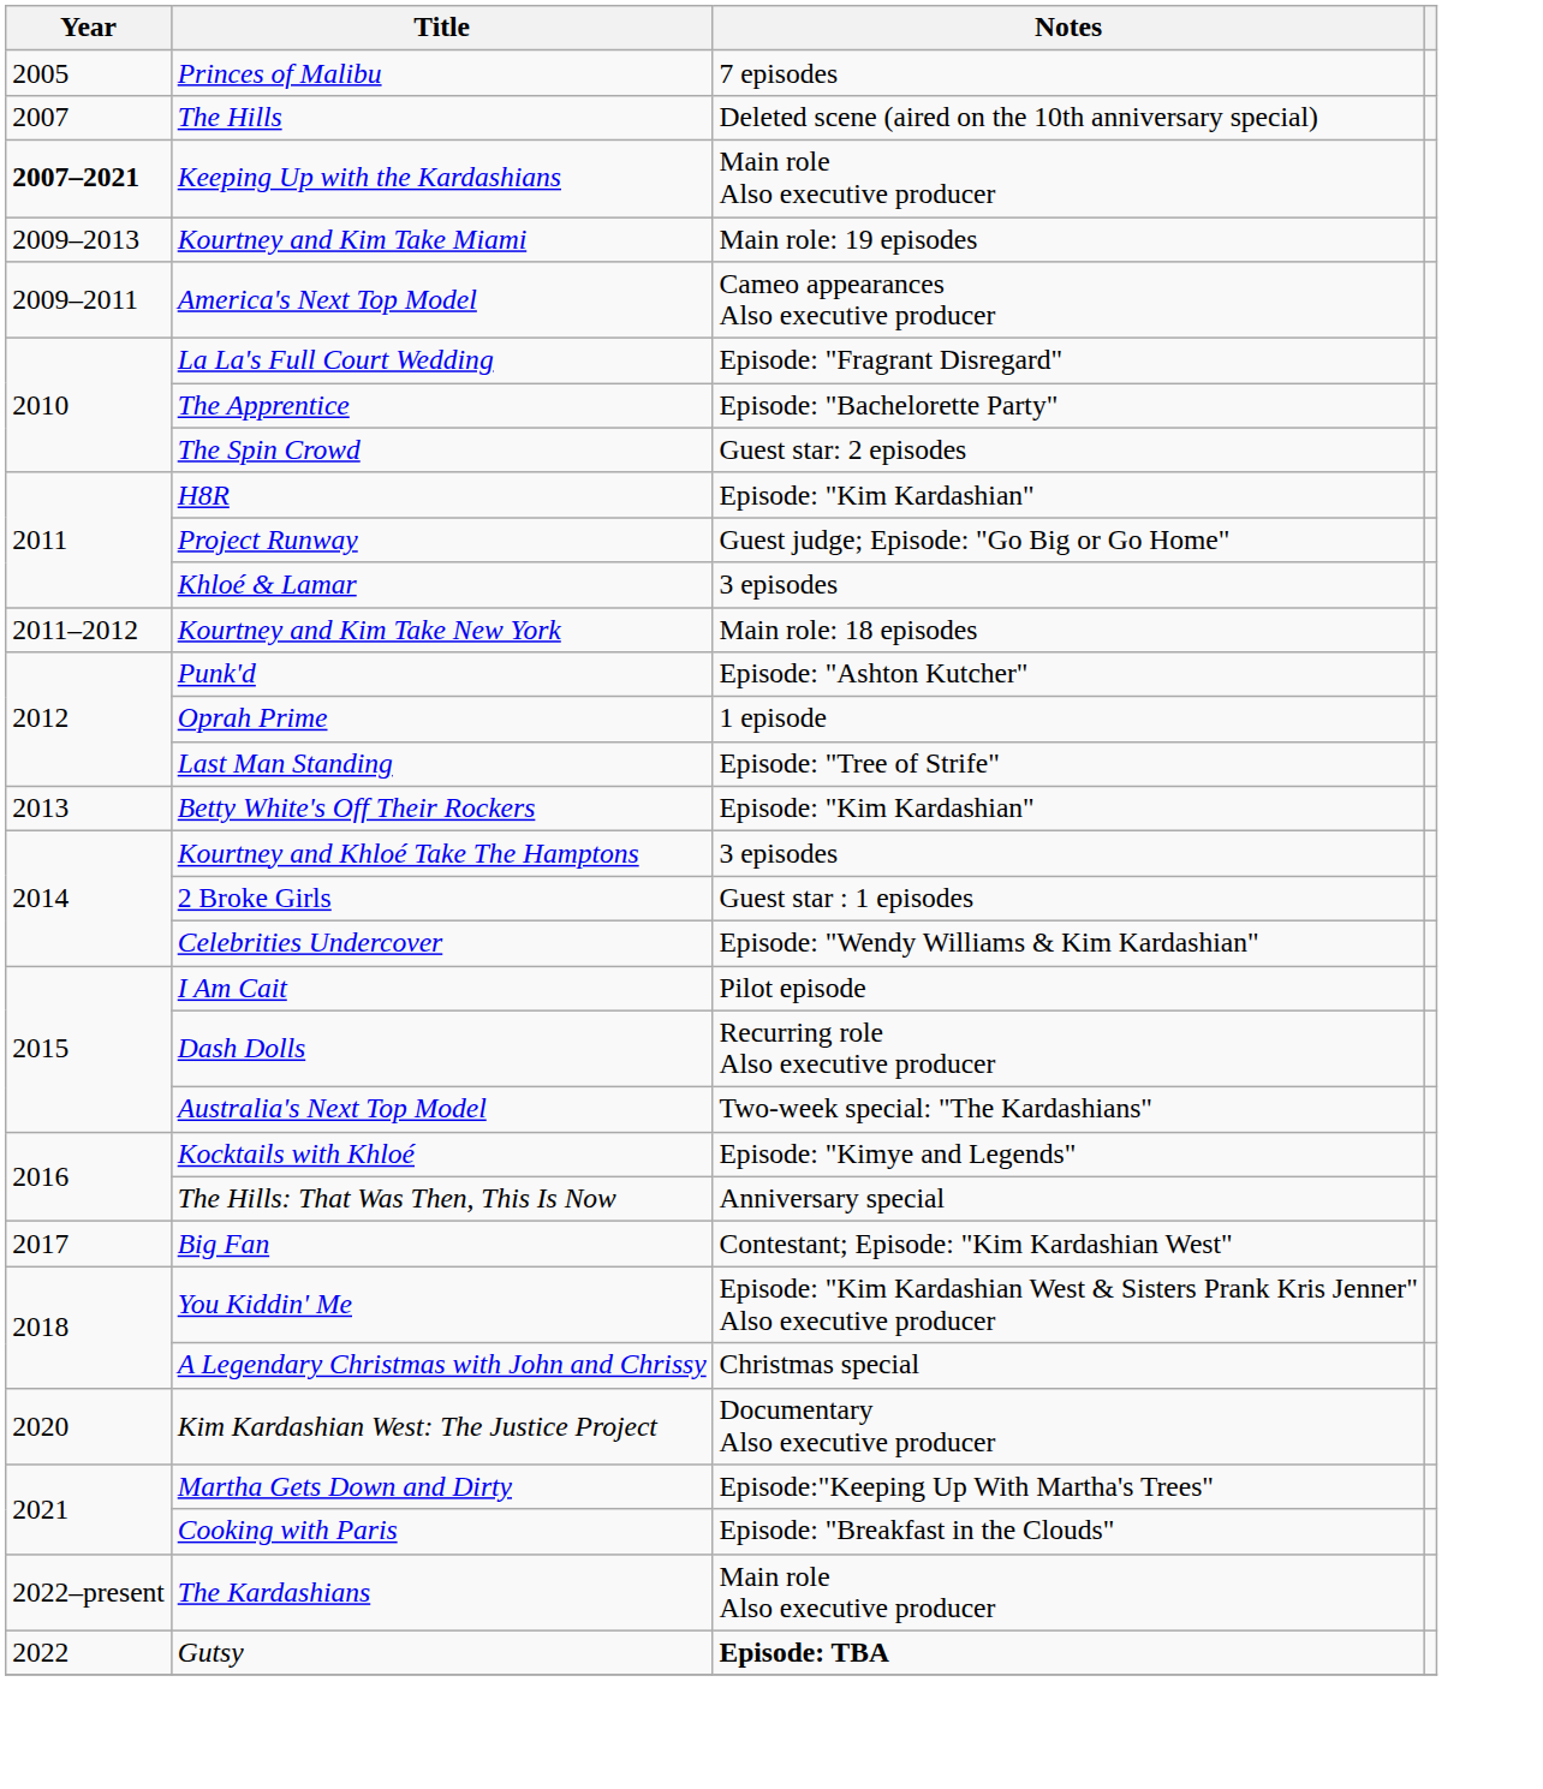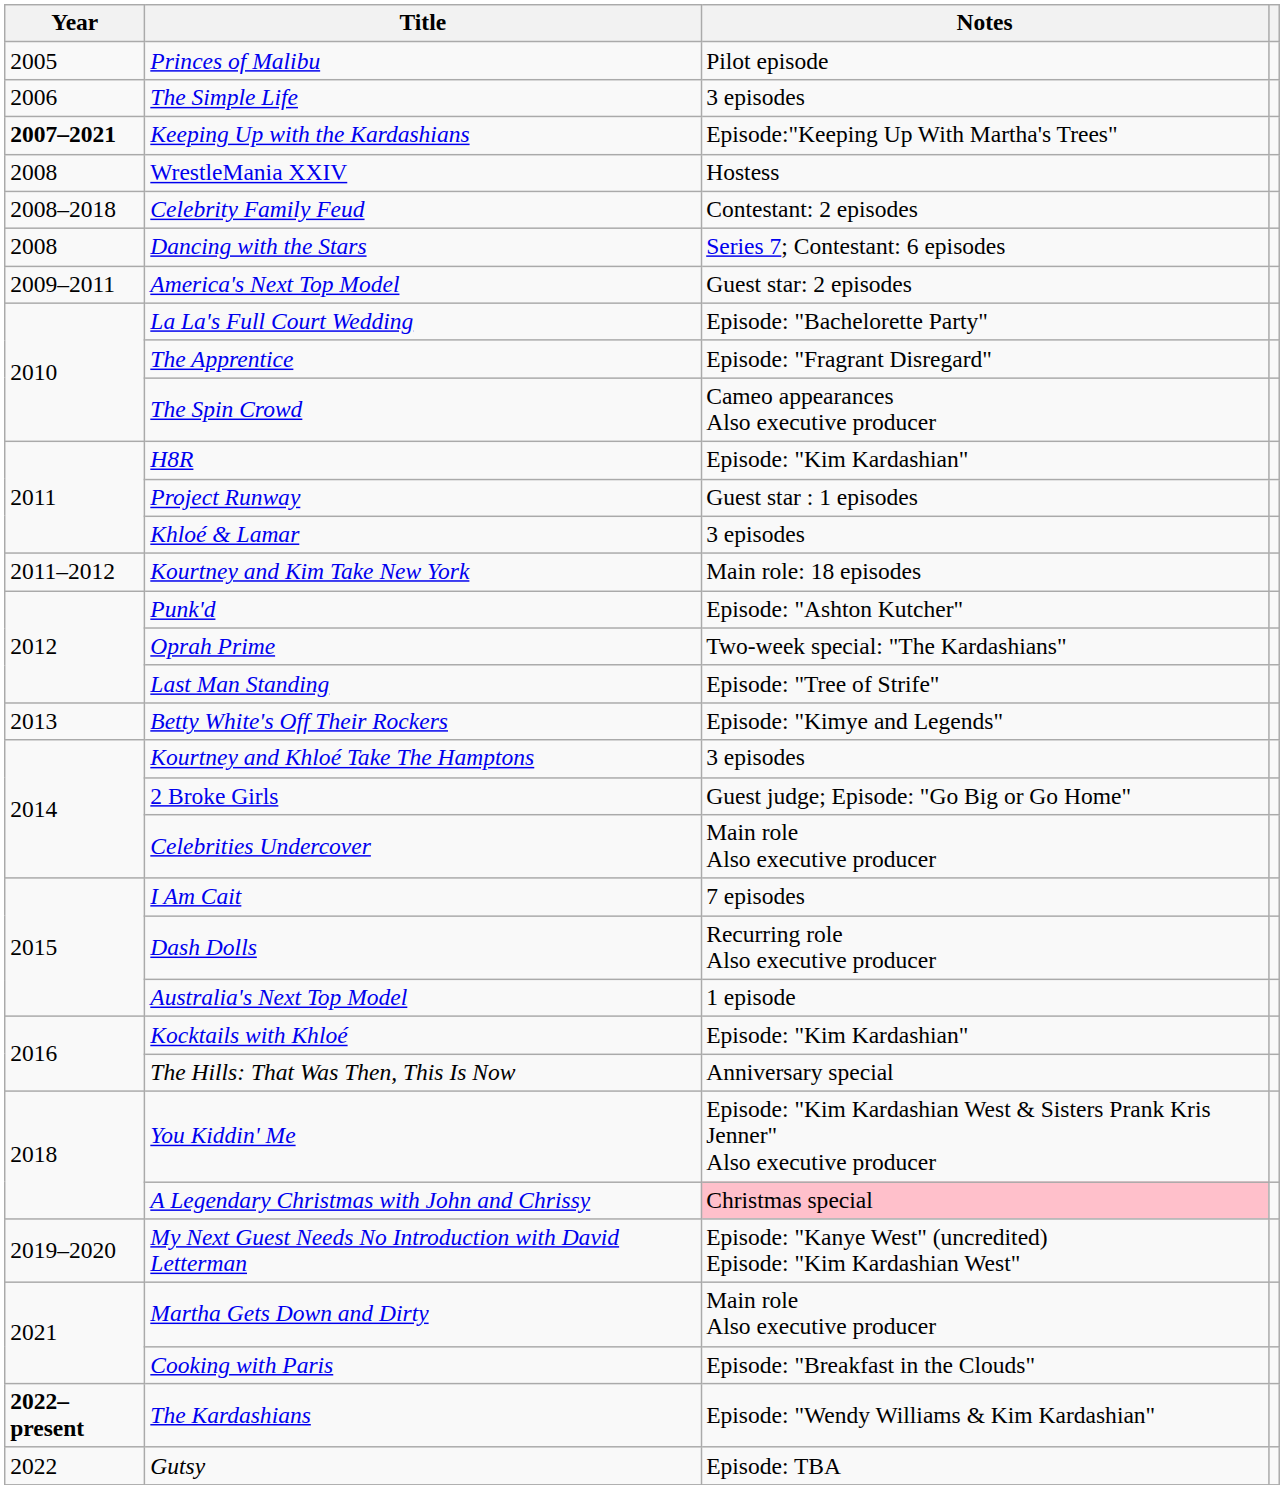Princes of Malibu | Notes: 7 episodes -> Pilot episode
+ row: 2006 | The Simple Life | 3 episodes
- row: 2007 | The Hills | Deleted scene (aired on the 10th anniversary special)
Keeping Up with the Kardashians | Notes: Main role Also executive producer -> Episode:"Keeping Up With Martha's Trees"
+ row: 2008 | WrestleMania XXIV | Hostess
+ row: 2008–2018 | Celebrity Family Feud | Contestant: 2 episodes
+ row: 2008 | Dancing with the Stars | Series 7; Contestant: 6 episodes
- row: 2009–2013 | Kourtney and Kim Take Miami | Main role: 19 episodes
America's Next Top Model | Notes: Cameo appearances Also executive producer -> Guest star: 2 episodes
La La's Full Court Wedding | Notes: Episode: "Fragrant Disregard" -> Episode: "Bachelorette Party"
The Apprentice | Notes: Episode: "Bachelorette Party" -> Episode: "Fragrant Disregard"
The Spin Crowd | Notes: Guest star: 2 episodes -> Cameo appearances Also executive producer
Project Runway | Notes: Guest judge; Episode: "Go Big or Go Home" -> Guest star : 1 episodes
Oprah Prime | Notes: 1 episode -> Two-week special: "The Kardashians"
Betty White's Off Their Rockers | Notes: Episode: "Kim Kardashian" -> Episode: "Kimye and Legends"
2 Broke Girls | Notes: Guest star : 1 episodes -> Guest judge; Episode: "Go Big or Go Home"
Celebrities Undercover | Notes: Episode: "Wendy Williams & Kim Kardashian" -> Main role Also executive producer
I Am Cait | Notes: Pilot episode -> 7 episodes
Australia's Next Top Model | Notes: Two-week special: "The Kardashians" -> 1 episode
Kocktails with Khloé | Notes: Episode: "Kimye and Legends" -> Episode: "Kim Kardashian"
- row: 2017 | Big Fan | Contestant; Episode: "Kim Kardashian West"
A Legendary Christmas with John and Chrissy | Notes: no background -> pink background
+ row: 2019–2020 | My Next Guest Needs No Introduction with David Letterman | Episode: "Kanye West" (uncredited) Episode: "Kim Kardashian West"
- row: 2020 | Kim Kardashian West: The Justice Project | Documentary Also executive producer
Martha Gets Down and Dirty | Notes: Episode:"Keeping Up With Martha's Trees" -> Main role Also executive producer
The Kardashians | Year: normal -> bold
The Kardashians | Notes: Main role Also executive producer -> Episode: "Wendy Williams & Kim Kardashian"
Gutsy | Notes: bold -> normal
